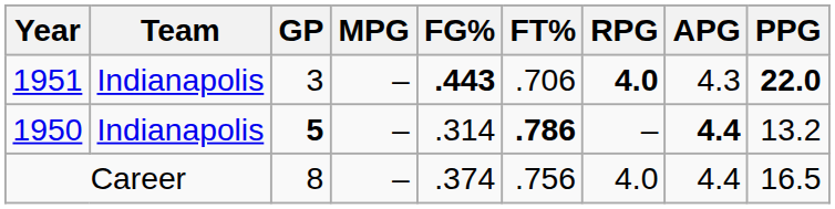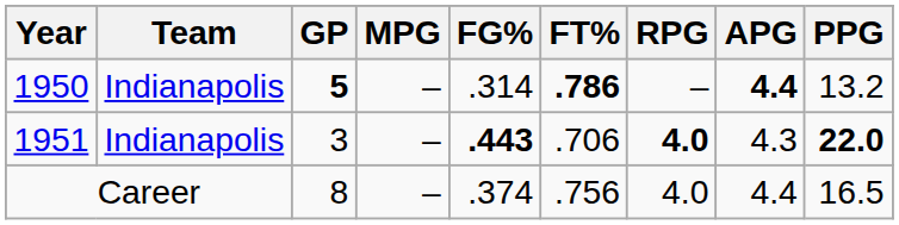rows swapped: 1950 <-> 1951
